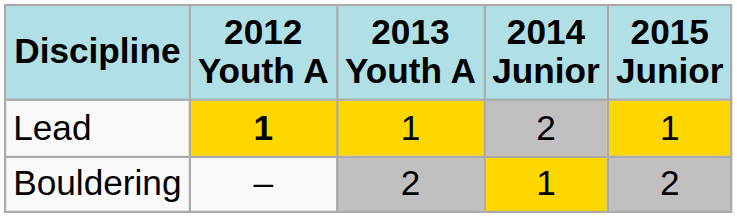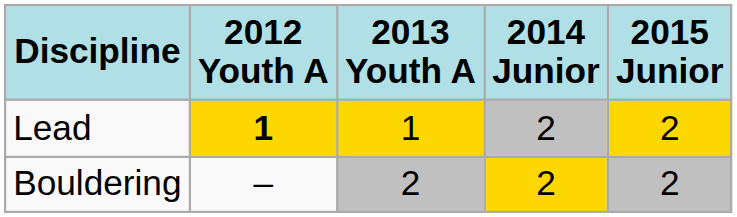Lead | 2015 Junior: 1 -> 2
Bouldering | 2014 Junior: 1 -> 2
